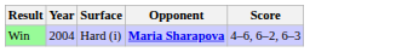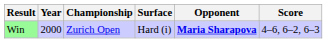+ column: Championship | Zurich Open
Win | Year: 2004 -> 2000
